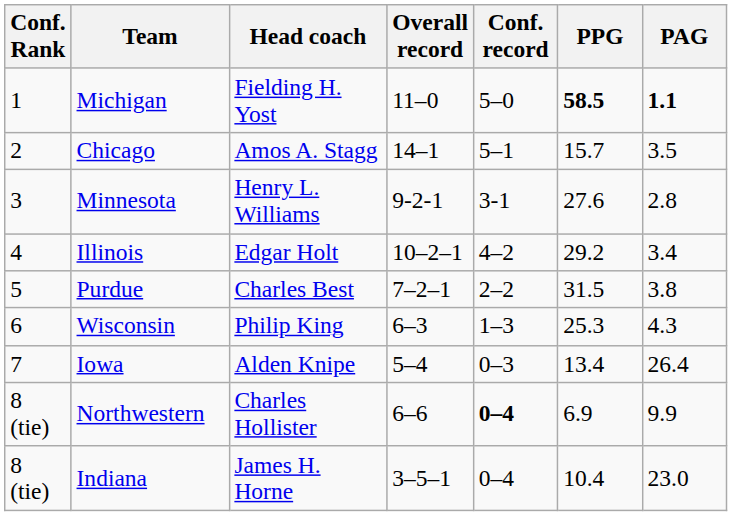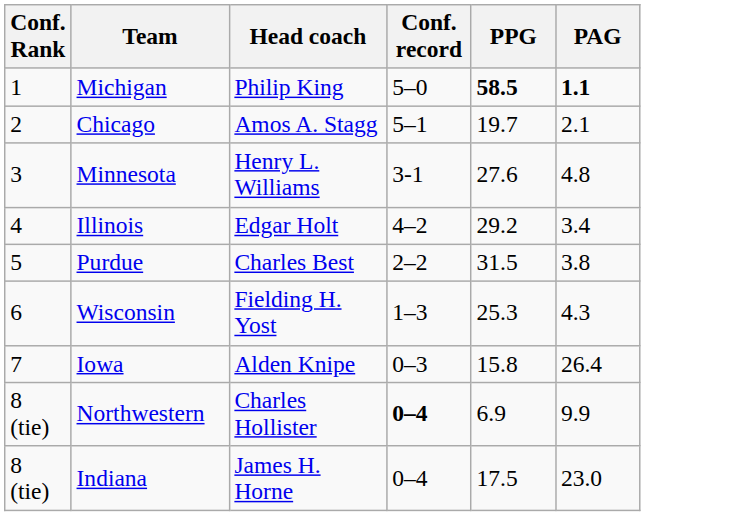- column: Overall record | 11–0 | 14–1 | 9-2-1 | 10–2–1 | 7–2–1 | 6–3 | 5–4 | 6–6 | 3–5–1
Michigan | Head coach: Fielding H. Yost -> Philip King
Chicago | PPG: 15.7 -> 19.7
Chicago | PAG: 3.5 -> 2.1
Minnesota | PAG: 2.8 -> 4.8
Wisconsin | Head coach: Philip King -> Fielding H. Yost
Iowa | PPG: 13.4 -> 15.8
Indiana | PPG: 10.4 -> 17.5
